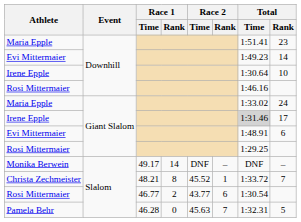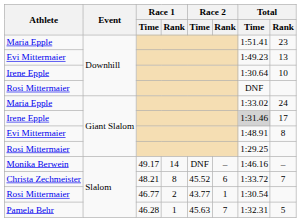Evi Mittermaier / Downhill | Total / Rank: 14 -> 13
Rosi Mittermaier / Downhill | Total / Time: 1:46.16 -> DNF
Evi Mittermaier / Giant Slalom | Total / Rank: 6 -> 8
Monika Berwein | Total / Time: DNF -> 1:46.16
Christa Zechmeister | Race 2 / Rank: 1 -> 6
Rosi Mittermaier / Slalom | Race 2 / Rank: 6 -> 1
Pamela Behr | Race 1 / Rank: 0 -> 1
